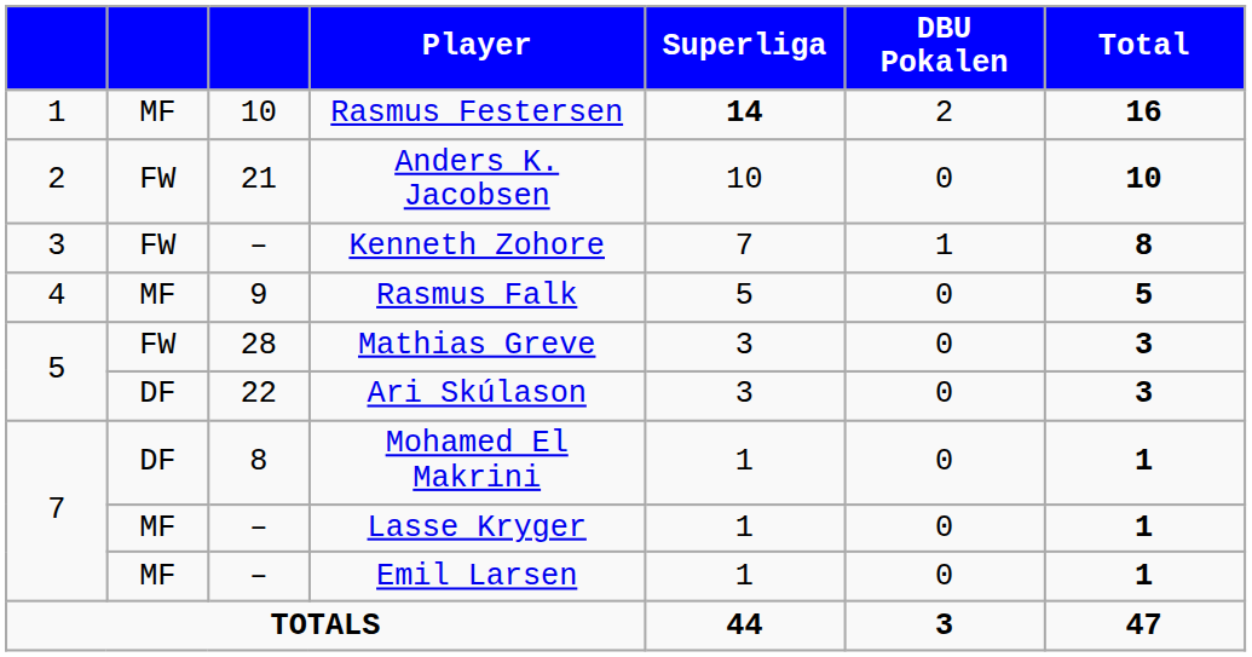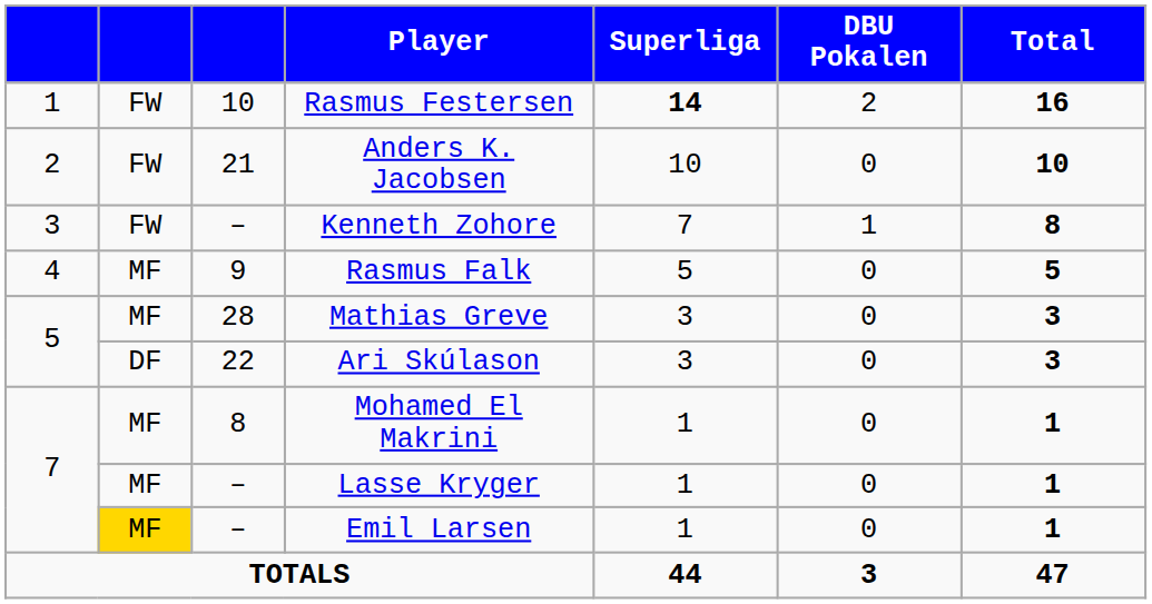Rasmus Festersen | column 2: MF -> FW
Mathias Greve | column 2: FW -> MF
Mohamed El Makrini | column 2: DF -> MF
Emil Larsen | column 2: no background -> gold background
